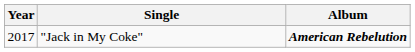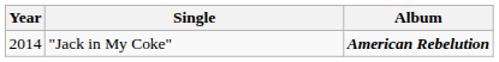"Jack in My Coke" | Year: 2017 -> 2014
